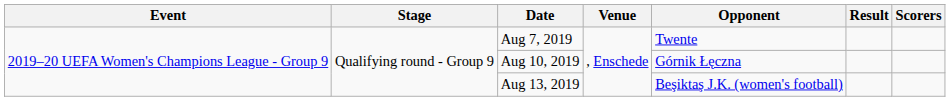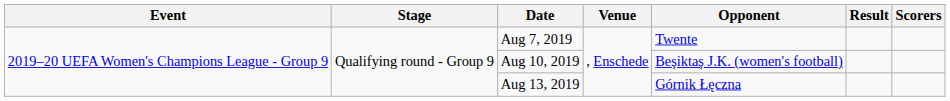Aug 10, 2019 | Opponent: Górnik Łęczna -> Beşiktaş J.K. (women's football)
Aug 13, 2019 | Opponent: Beşiktaş J.K. (women's football) -> Górnik Łęczna
